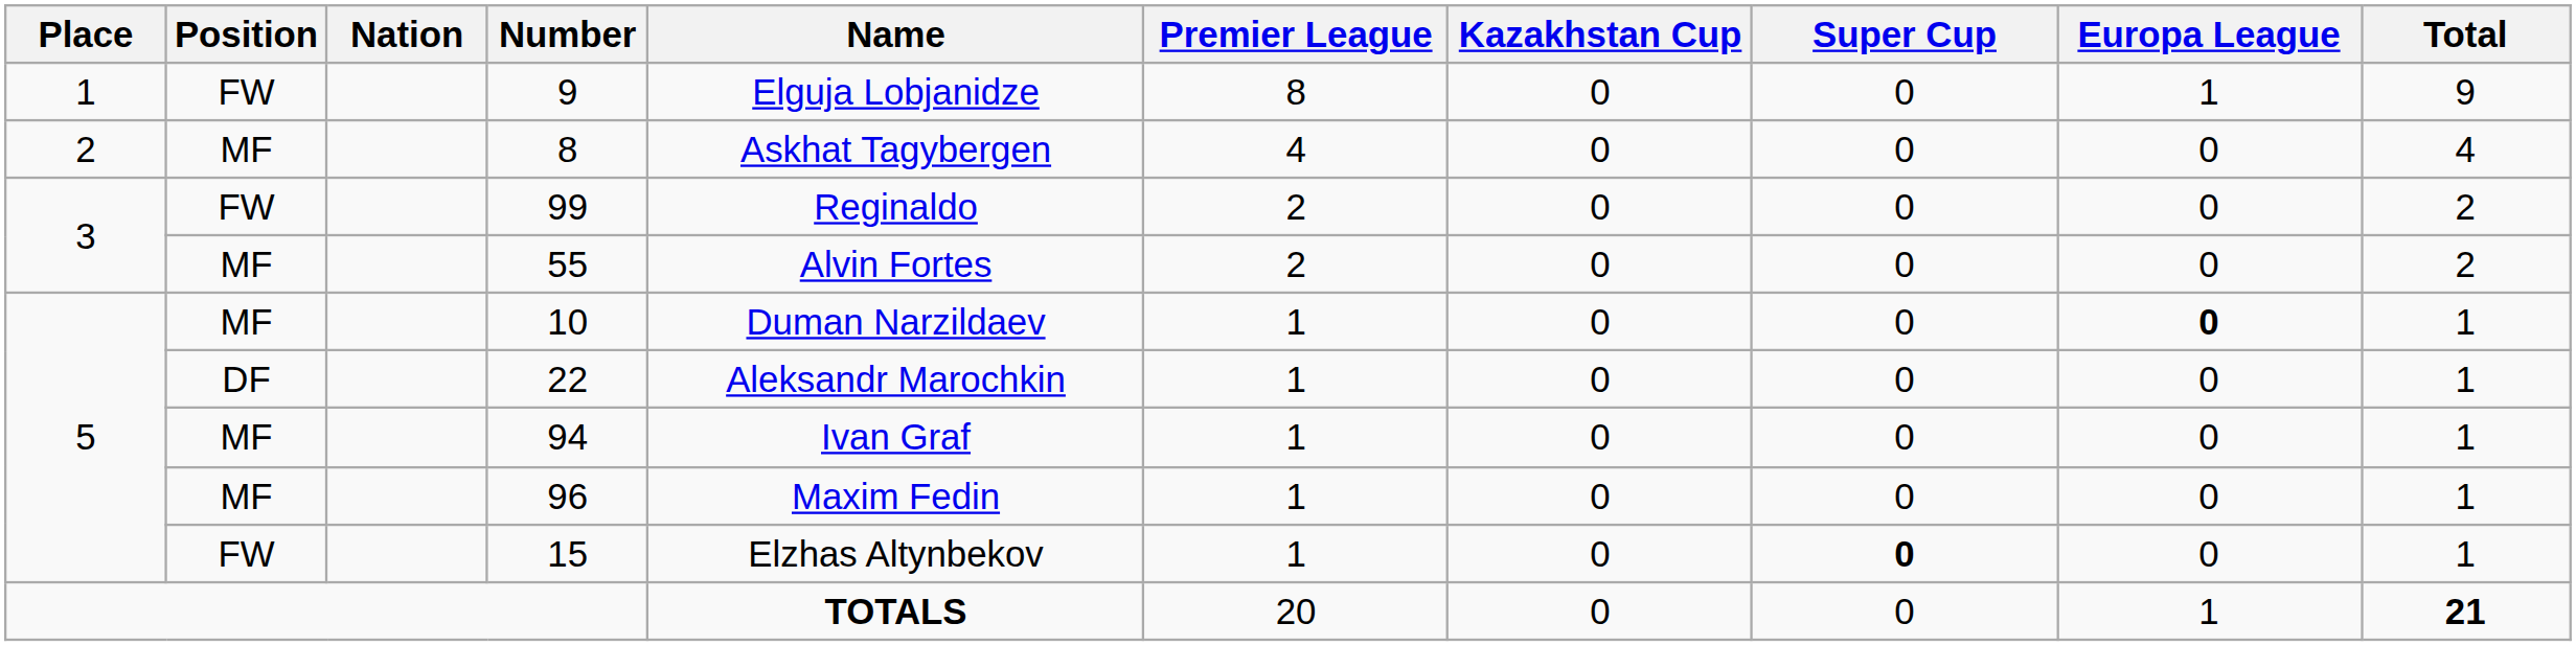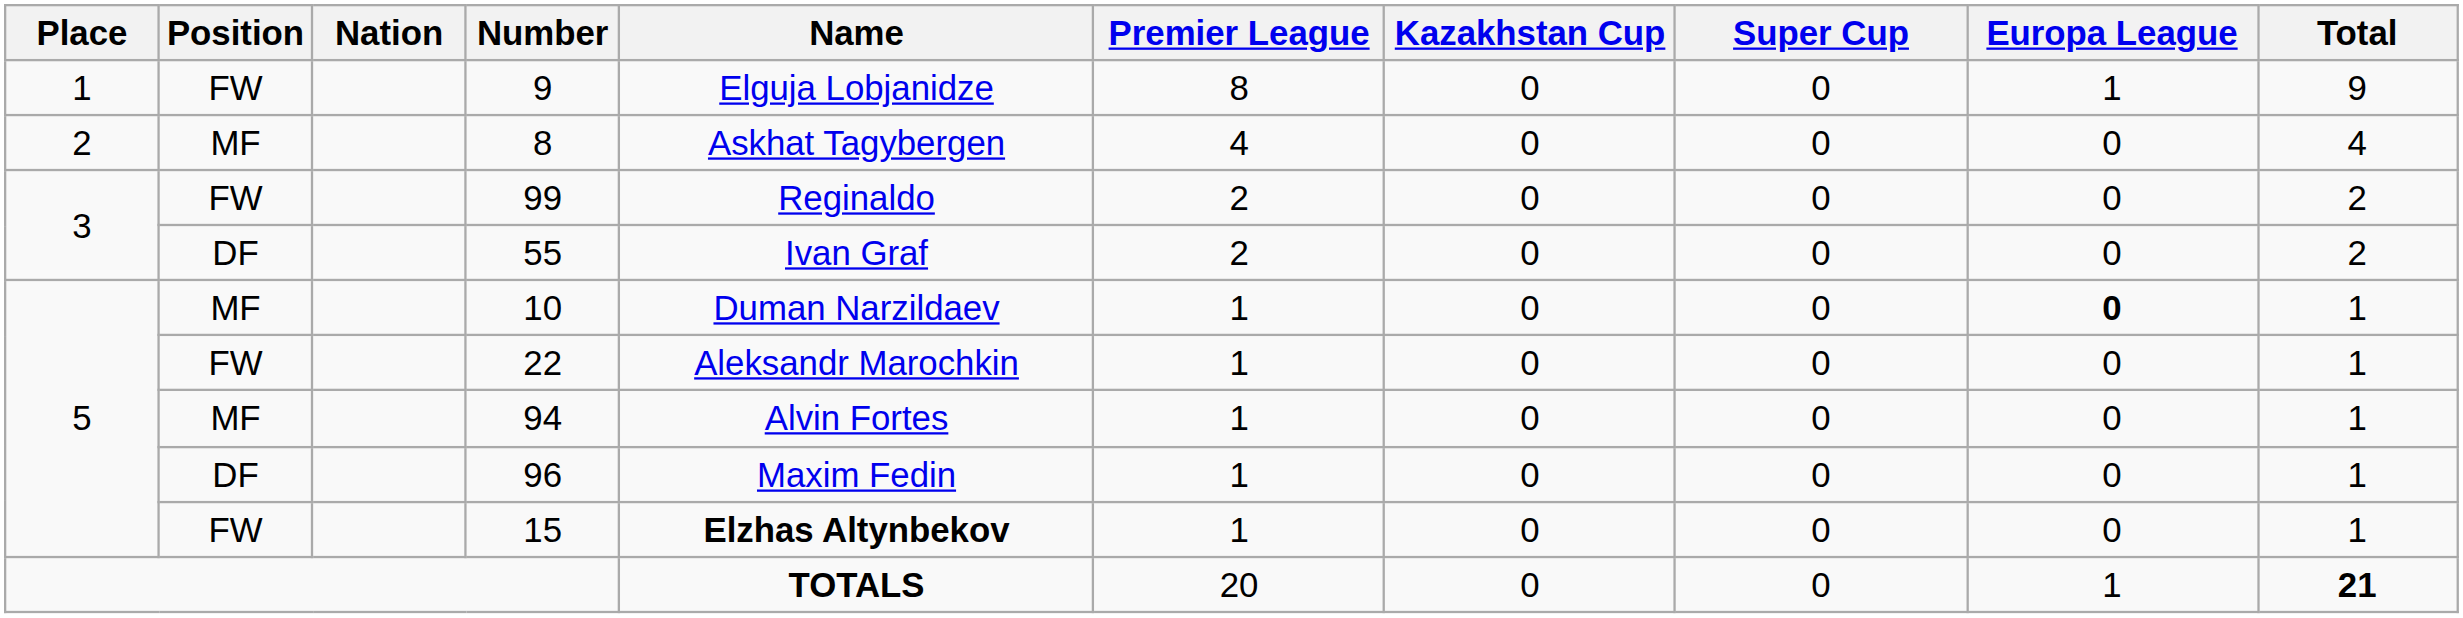55 | Position: MF -> DF
55 | Name: Alvin Fortes -> Ivan Graf
22 | Position: DF -> FW
94 | Name: Ivan Graf -> Alvin Fortes
96 | Position: MF -> DF
15 | Name: normal -> bold
15 | Super Cup: bold -> normal
